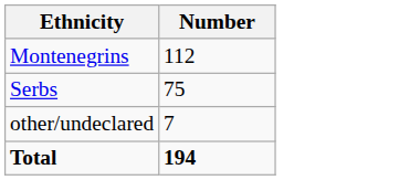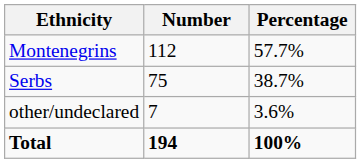+ column: Percentage | 57.7% | 38.7% | 3.6% | 100%
